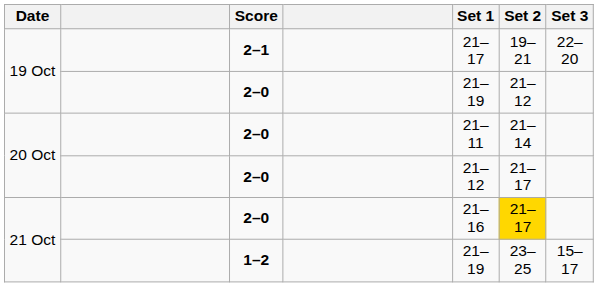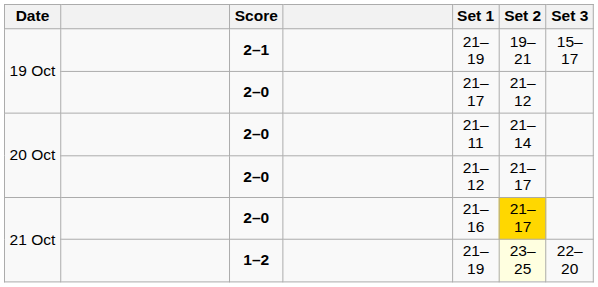19 Oct / 2–1 | Set 1: 21–17 -> 21–19
19 Oct / 2–1 | Set 3: 22–20 -> 15–17
19 Oct / 2–0 | Set 1: 21–19 -> 21–17
21 Oct / 1–2 | Set 2: no background -> lightyellow background
21 Oct / 1–2 | Set 3: 15–17 -> 22–20
